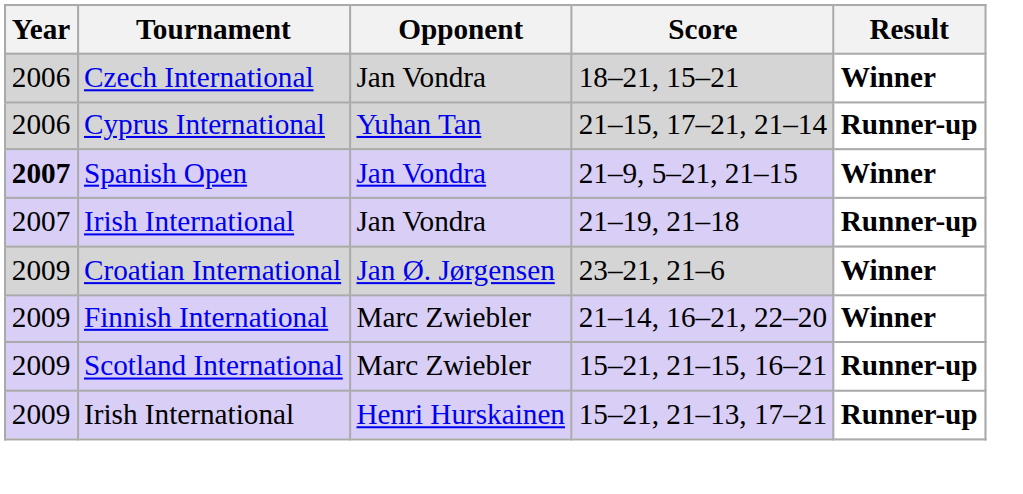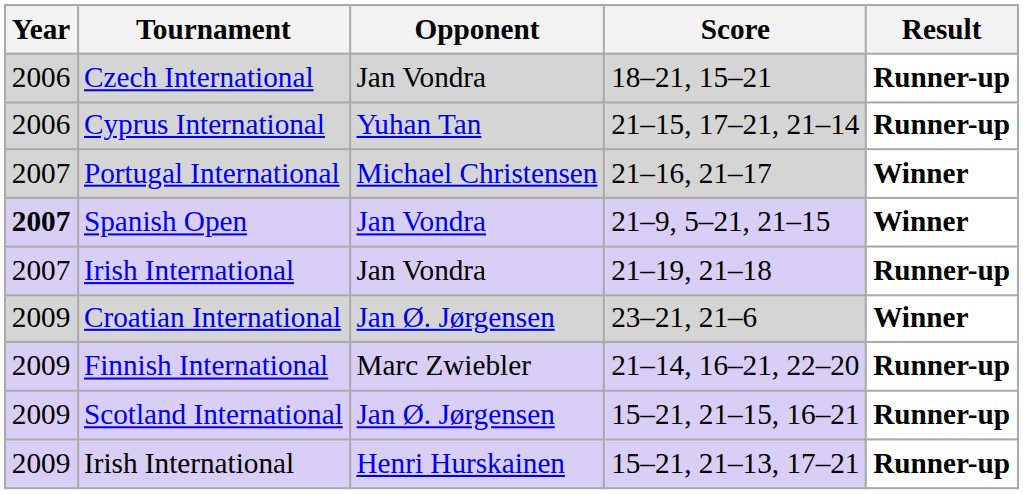18–21, 15–21 | Result: Winner -> Runner-up
+ row: 2007 | Portugal International | Michael Christensen | 21–16, 21–17 | Winner
21–14, 16–21, 22–20 | Result: Winner -> Runner-up
15–21, 21–15, 16–21 | Opponent: Marc Zwiebler -> Jan Ø. Jørgensen
